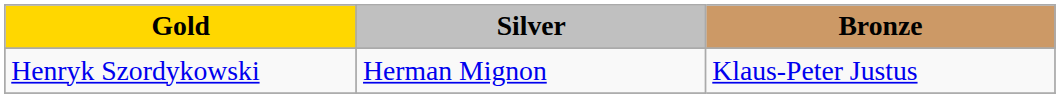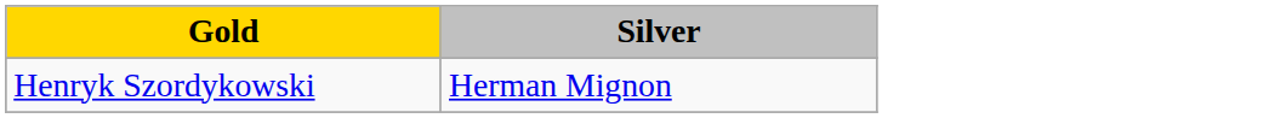- column: Bronze | Klaus-Peter Justus
